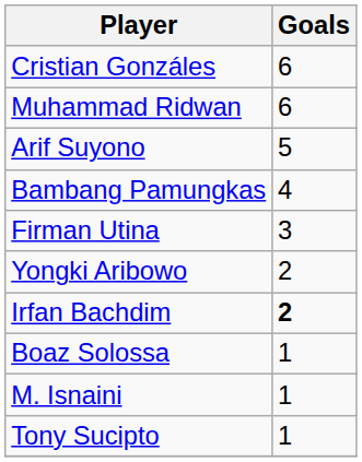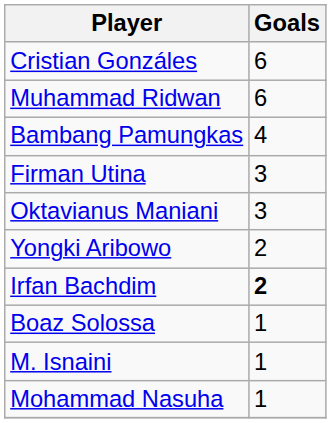- row: Arif Suyono | 5
+ row: Oktavianus Maniani | 3
- row: Tony Sucipto | 1
+ row: Mohammad Nasuha | 1
